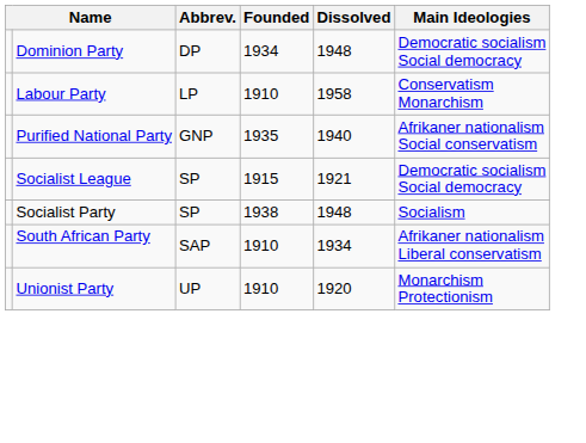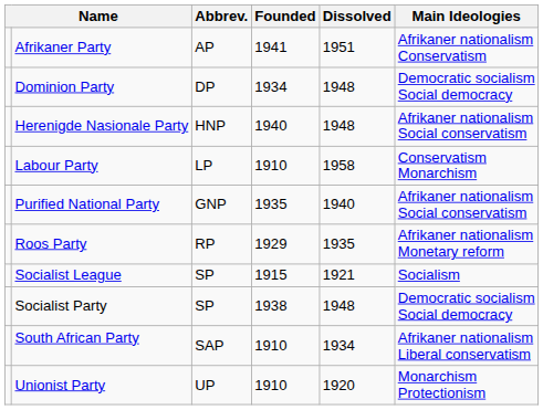+ row: Afrikaner Party | AP | 1941 | 1951 | Afrikaner nationalism Conservatism
+ row: Herenigde Nasionale Party | HNP | 1940 | 1948 | Afrikaner nationalism Social conservatism
+ row: Roos Party | RP | 1929 | 1935 | Afrikaner nationalism Monetary reform
Socialist League | Main Ideologies: Democratic socialism Social democracy -> Socialism
Socialist Party | Main Ideologies: Socialism -> Democratic socialism Social democracy
